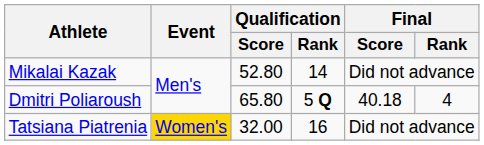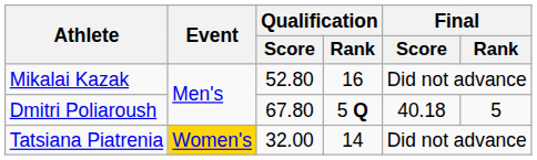Mikalai Kazak | Qualification / Rank: 14 -> 16
Dmitri Poliaroush | Qualification / Score: 65.80 -> 67.80
Dmitri Poliaroush | Final / Rank: 4 -> 5
Tatsiana Piatrenia | Qualification / Rank: 16 -> 14
